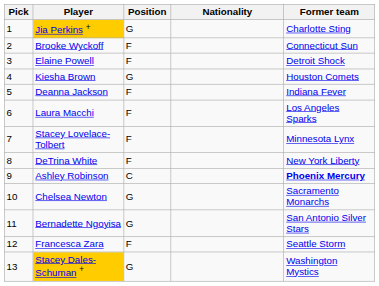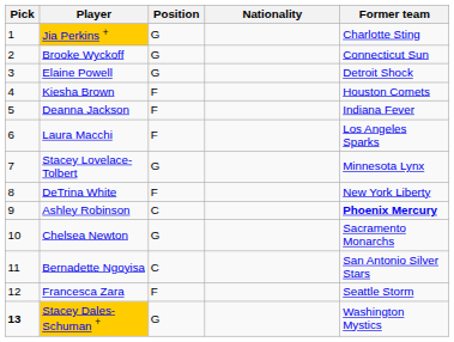Brooke Wyckoff | Position: F -> G
Elaine Powell | Position: F -> G
Kiesha Brown | Position: G -> F
Stacey Lovelace-Tolbert | Position: F -> G
Bernadette Ngoyisa | Position: G -> C
Stacey Dales-Schuman + | Pick: normal -> bold
